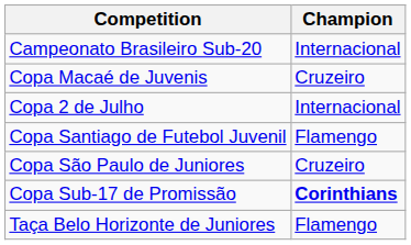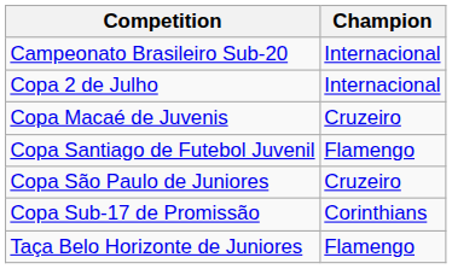rows swapped: Copa 2 de Julho <-> Copa Macaé de Juvenis
Copa Sub-17 de Promissão | Champion: bold -> normal
